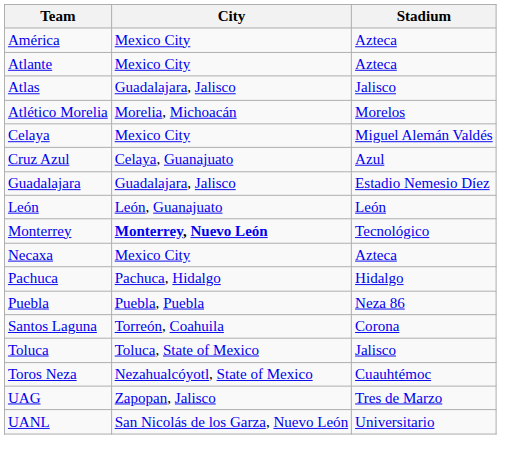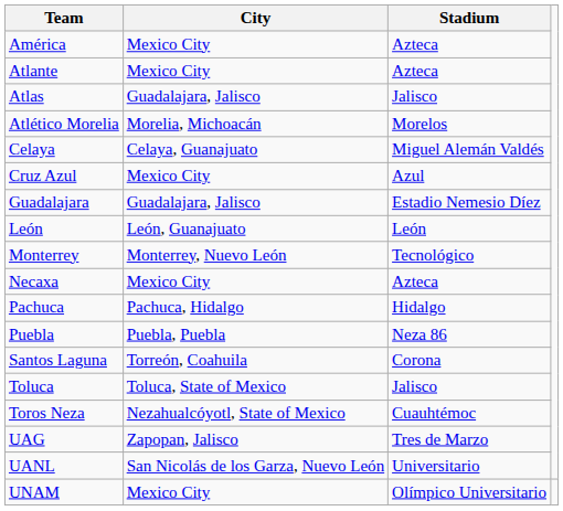Celaya | City: Mexico City -> Celaya, Guanajuato
Cruz Azul | City: Celaya, Guanajuato -> Mexico City
Monterrey | City: bold -> normal
+ row: UNAM | Mexico City | Olímpico Universitario
